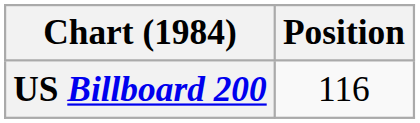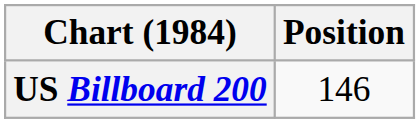US Billboard 200 | Position: 116 -> 146
